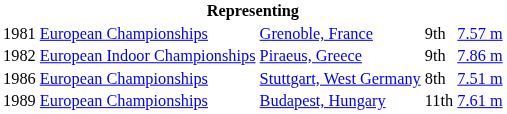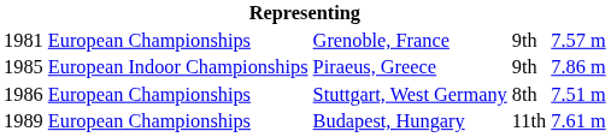Piraeus, Greece | column 1: 1982 -> 1985
